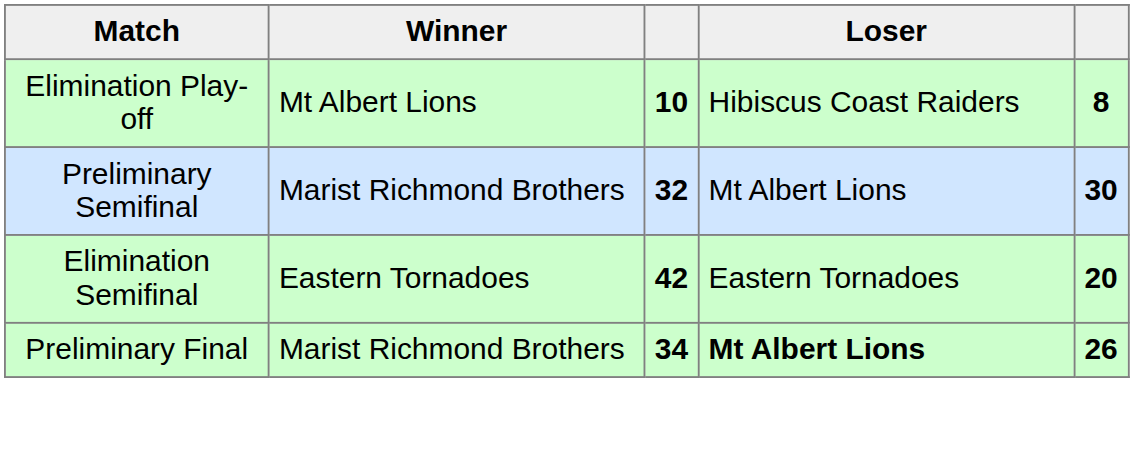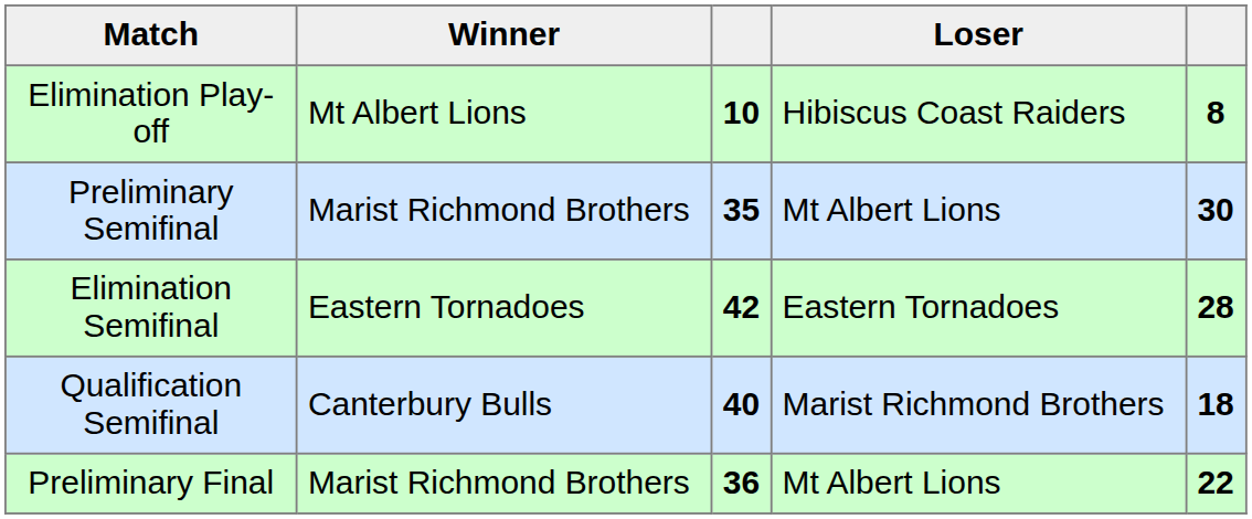Preliminary Semifinal | column 3: 32 -> 35
Elimination Semifinal | column 5: 20 -> 28
+ row: Qualification Semifinal | Canterbury Bulls | 40 | Marist Richmond Brothers | 18
Preliminary Final | column 3: 34 -> 36
Preliminary Final | Loser: bold -> normal
Preliminary Final | column 5: 26 -> 22
